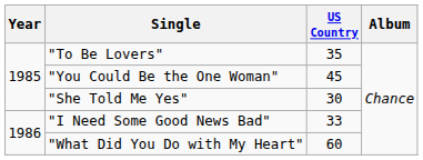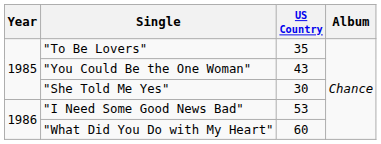"You Could Be the One Woman" | US Country: 45 -> 43
"I Need Some Good News Bad" | US Country: 33 -> 53
